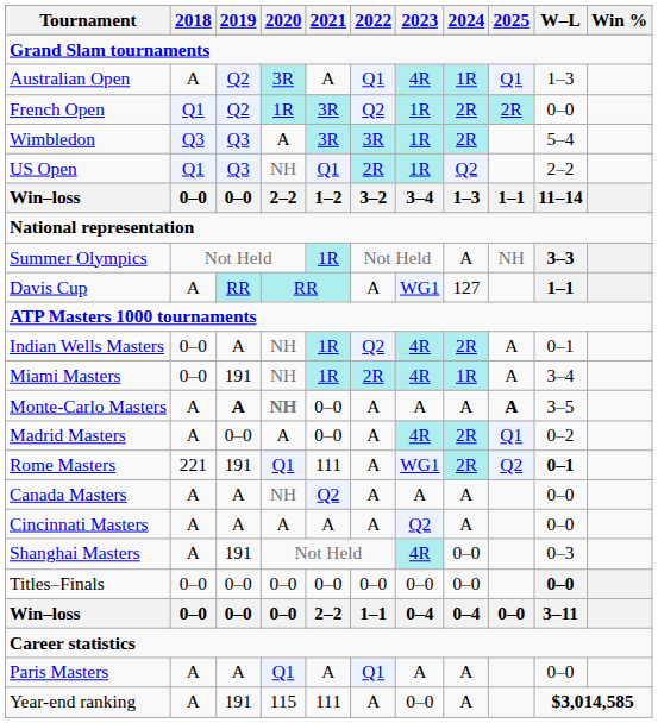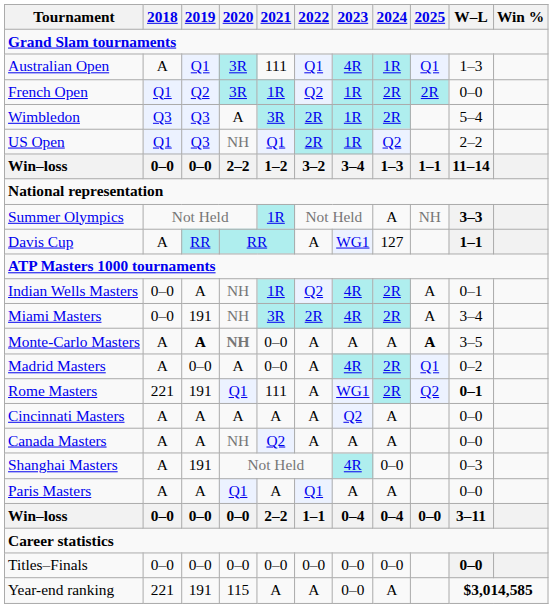Australian Open | 2019: Q2 -> Q1
Australian Open | 2021: A -> 111
French Open | 2020: 1R -> 3R
French Open | 2021: 3R -> 1R
Wimbledon | 2022: 3R -> 2R
Miami Masters | 2021: 1R -> 3R
Miami Masters | 2024: 1R -> 2R
rows swapped: Canada Masters <-> Cincinnati Masters
rows swapped: Paris Masters <-> Titles–Finals
Year-end ranking | 2018: A -> 221
Year-end ranking | 2021: 111 -> A
